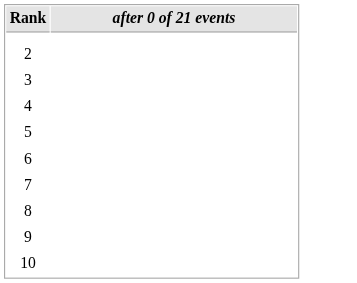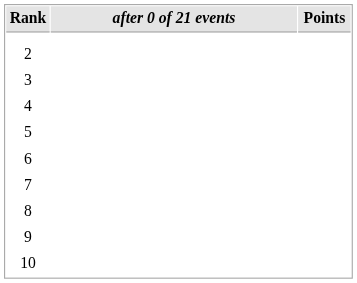+ column: Points
